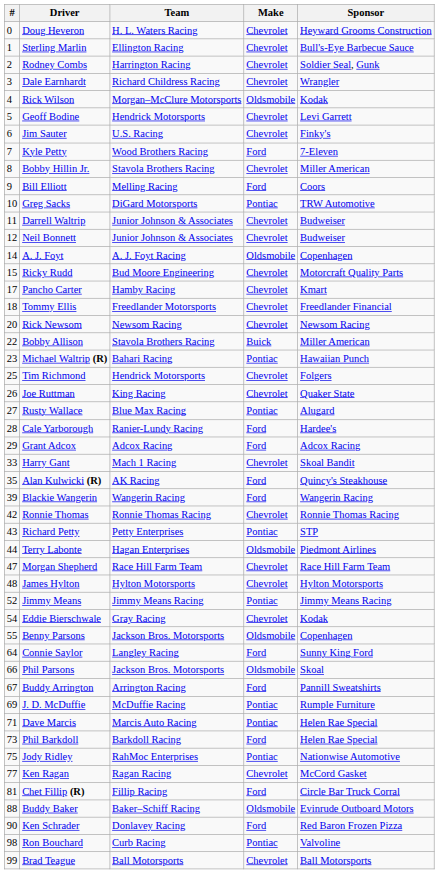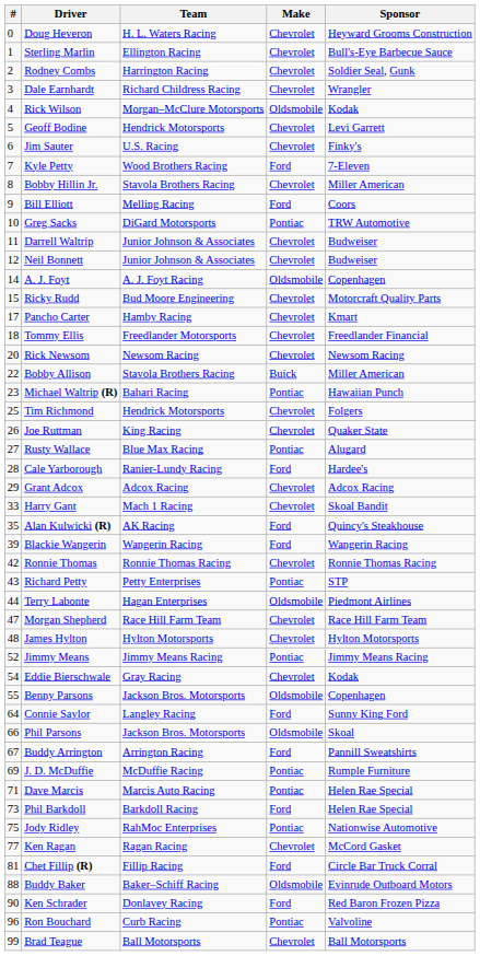Grant Adcox | Make: Ford -> Chevrolet
Ron Bouchard | #: 98 -> 96
